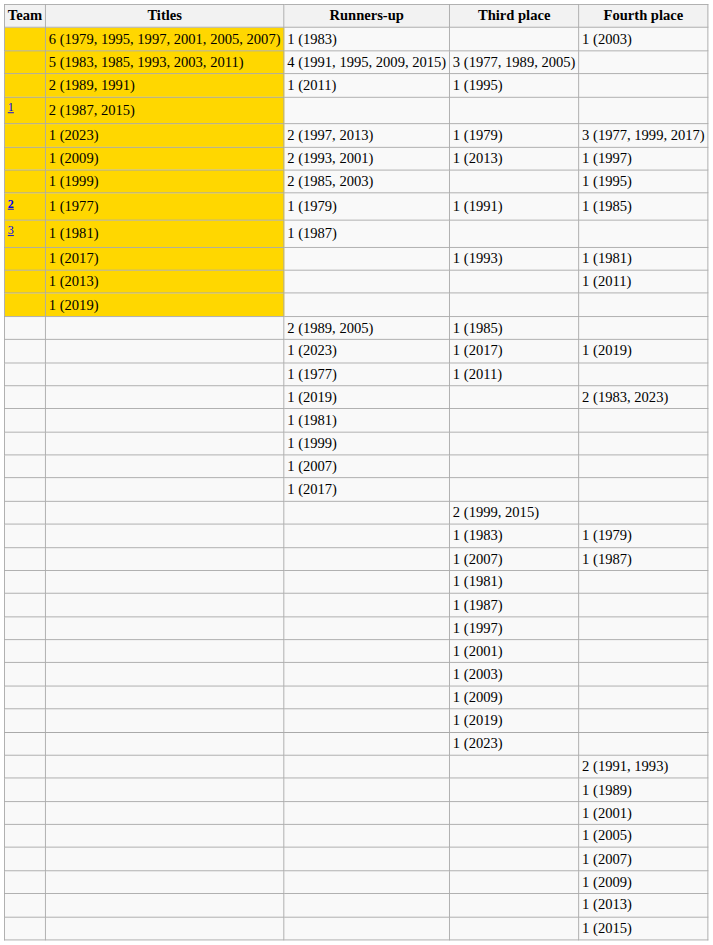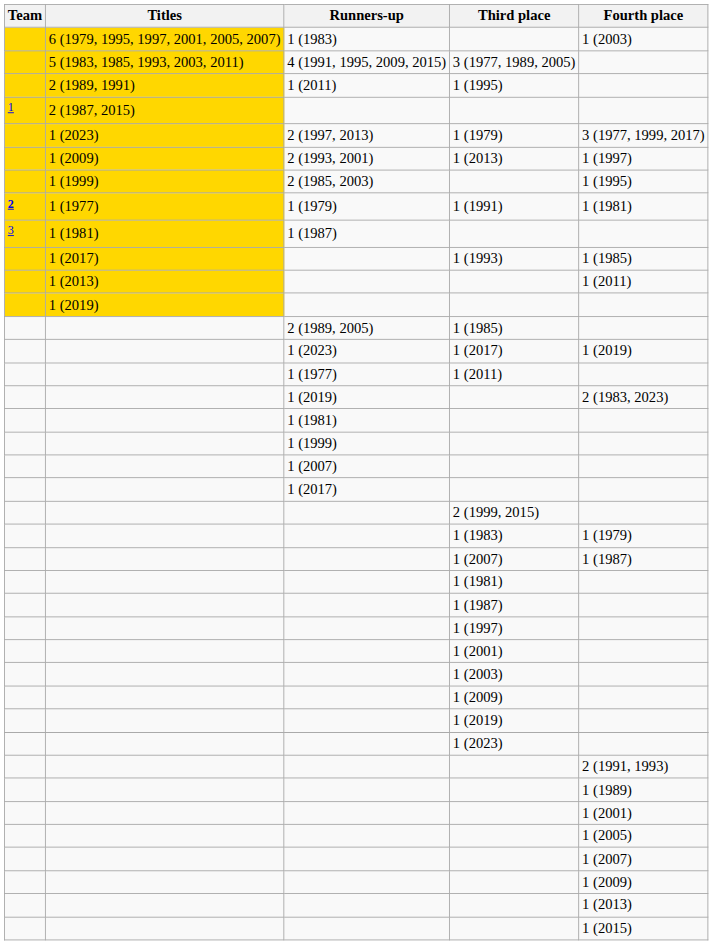1 (1991) | Fourth place: 1 (1985) -> 1 (1981)
1 (1993) | Fourth place: 1 (1981) -> 1 (1985)
